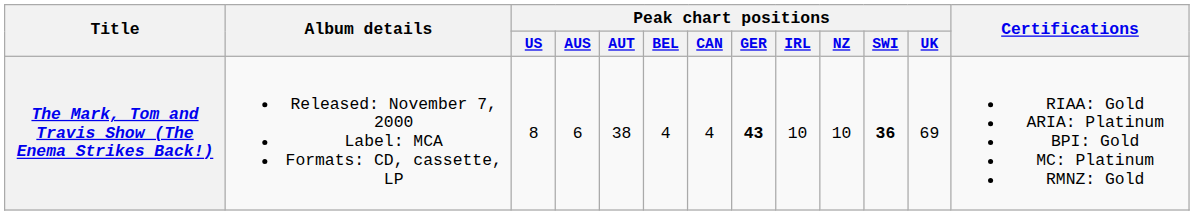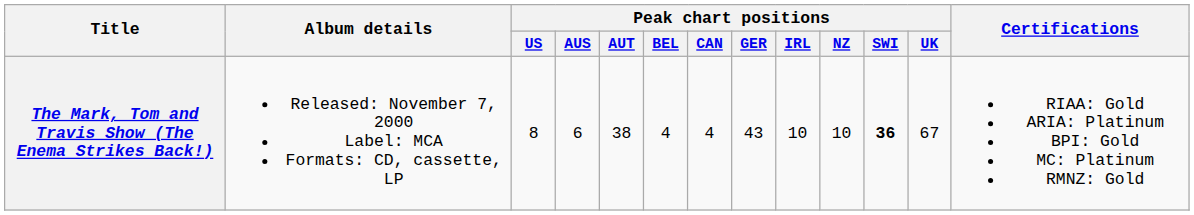The Mark, Tom and Travis Show (The Enema Strikes Back!) | Peak chart positions / GER: bold -> normal
The Mark, Tom and Travis Show (The Enema Strikes Back!) | Peak chart positions / UK: 69 -> 67
